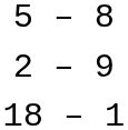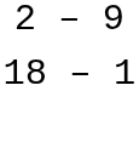- row: 5 – 8
